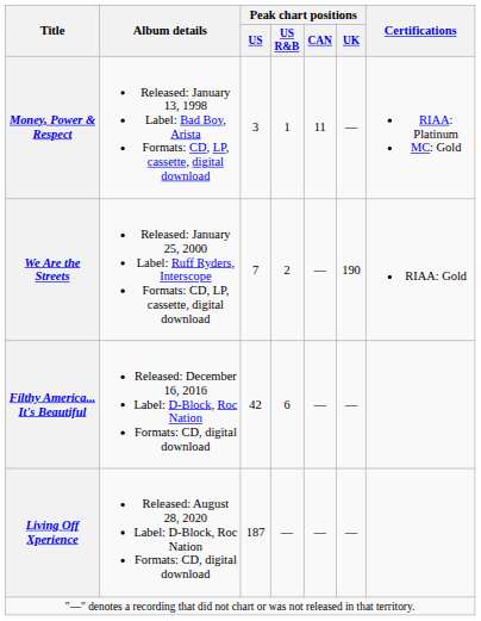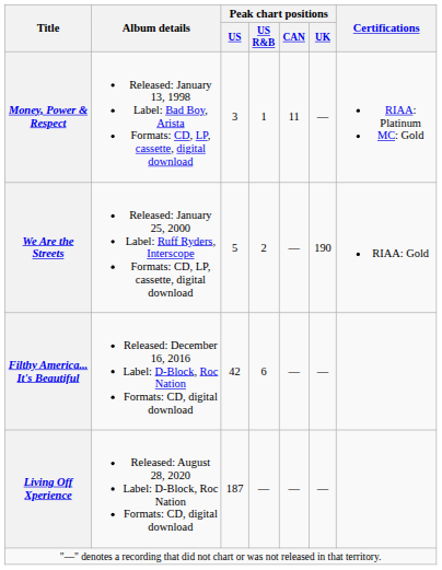We Are the Streets | Peak chart positions / US: 7 -> 5
